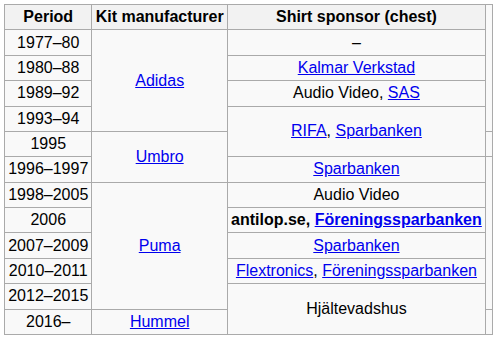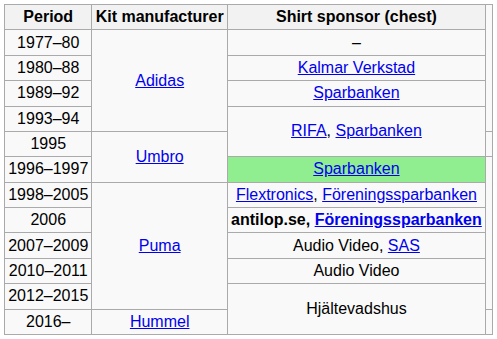1989–92 | Shirt sponsor (chest): Audio Video, SAS -> Sparbanken
1996–1997 | Shirt sponsor (chest): no background -> lightgreen background
1998–2005 | Shirt sponsor (chest): Audio Video -> Flextronics, Föreningssparbanken
2007–2009 | Shirt sponsor (chest): Sparbanken -> Audio Video, SAS
2010–2011 | Shirt sponsor (chest): Flextronics, Föreningssparbanken -> Audio Video
